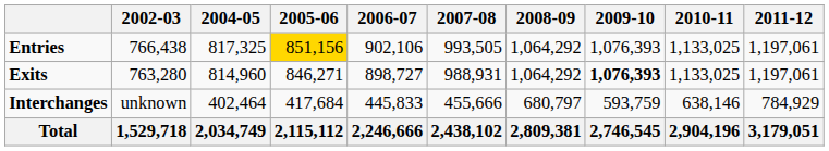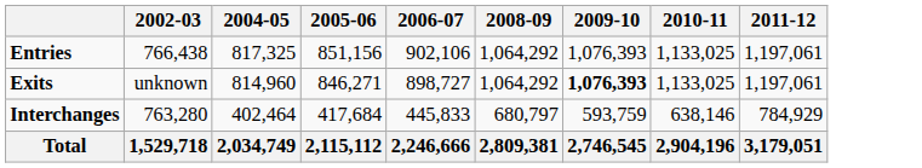- column: 2007-08 | 993,505 | 988,931 | 455,666 | 2,438,102
Entries | 2005-06: gold background -> no background
Exits | 2002-03: 763,280 -> unknown
Interchanges | 2002-03: unknown -> 763,280
